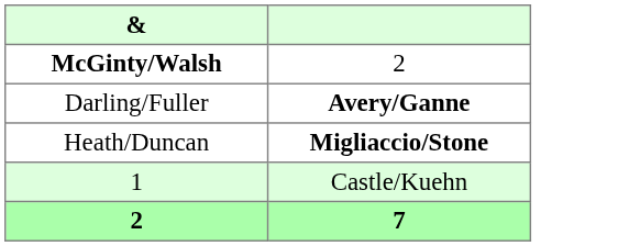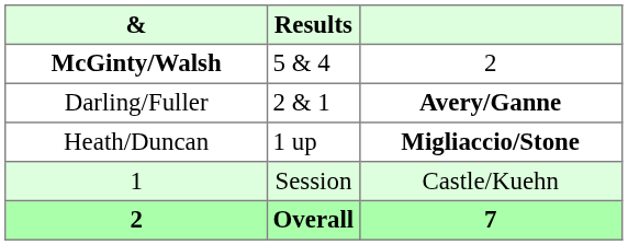+ column: Results | 5 & 4 | 2 & 1 | 1 up | Session | Overall
